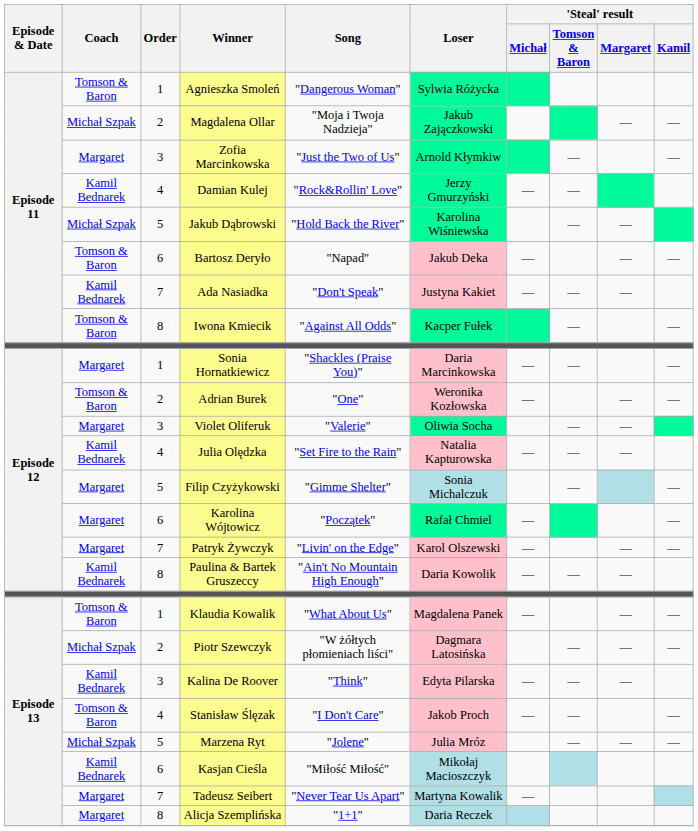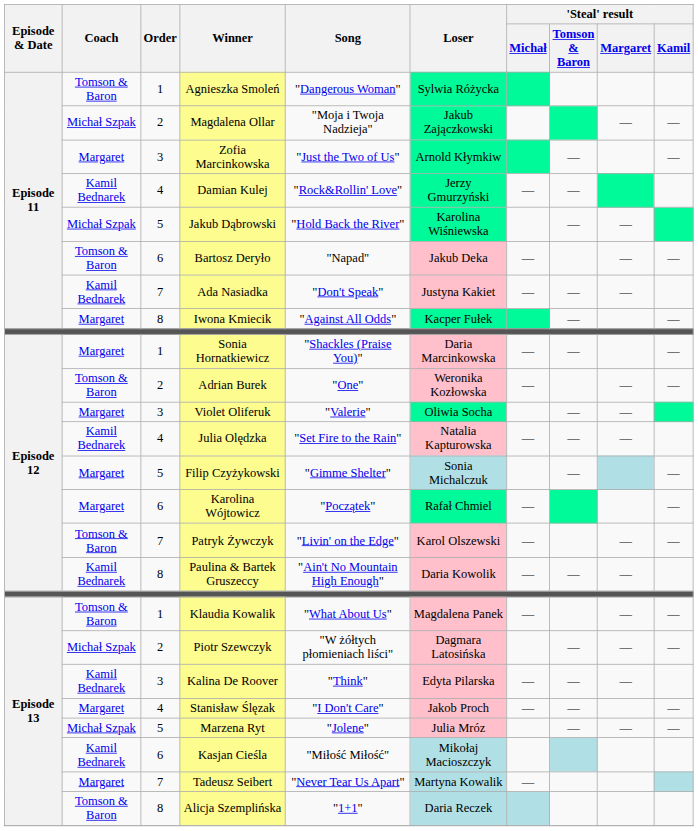Iwona Kmiecik | Coach: Tomson & Baron -> Margaret
Patryk Żywczyk | Coach: Margaret -> Tomson & Baron
Stanisław Ślęzak | Coach: Tomson & Baron -> Margaret
Alicja Szemplińska | Coach: Margaret -> Tomson & Baron
